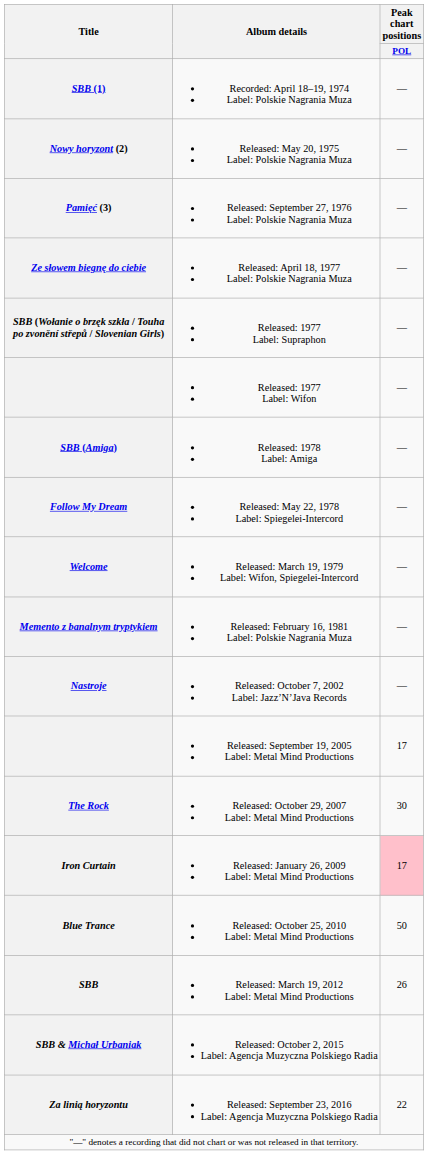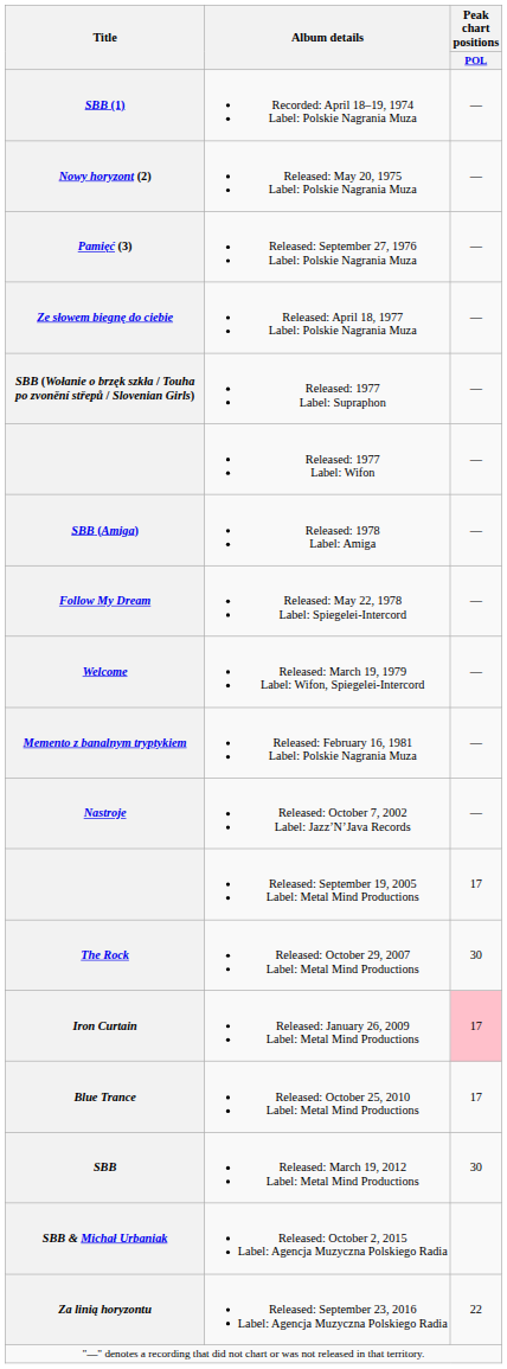Released: October 25, 2010 Label: Metal Mind Productions | Peak chart positions / POL: 50 -> 17
Released: March 19, 2012 Label: Metal Mind Productions | Peak chart positions / POL: 26 -> 30
